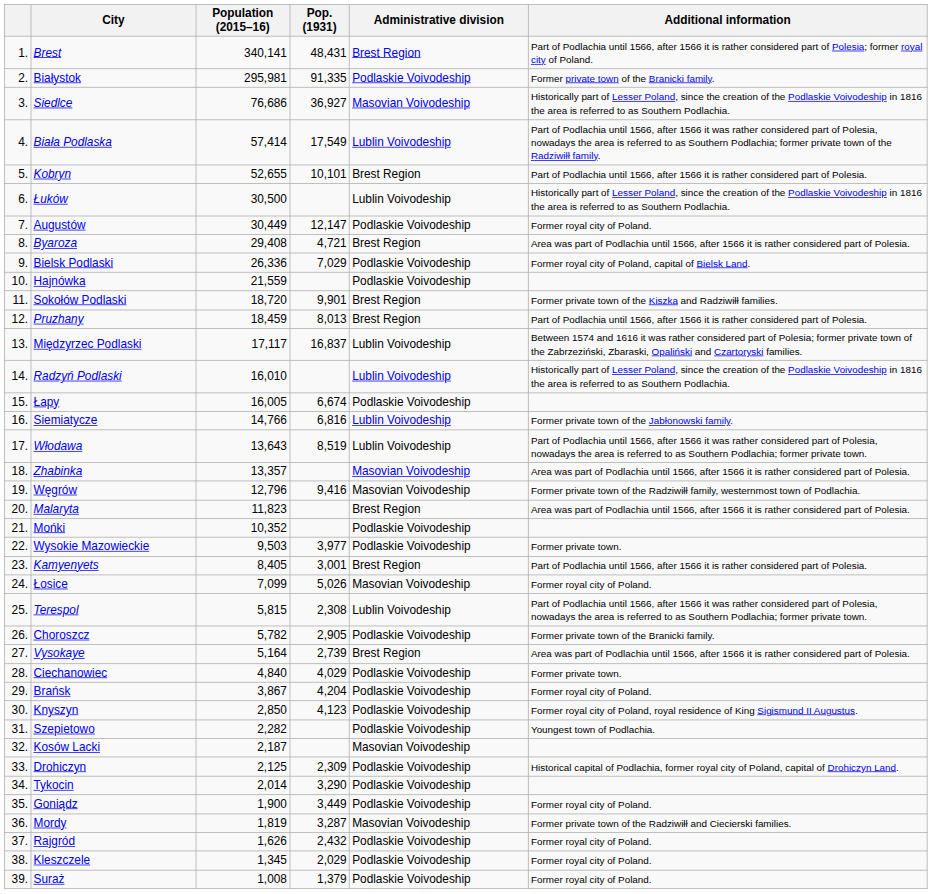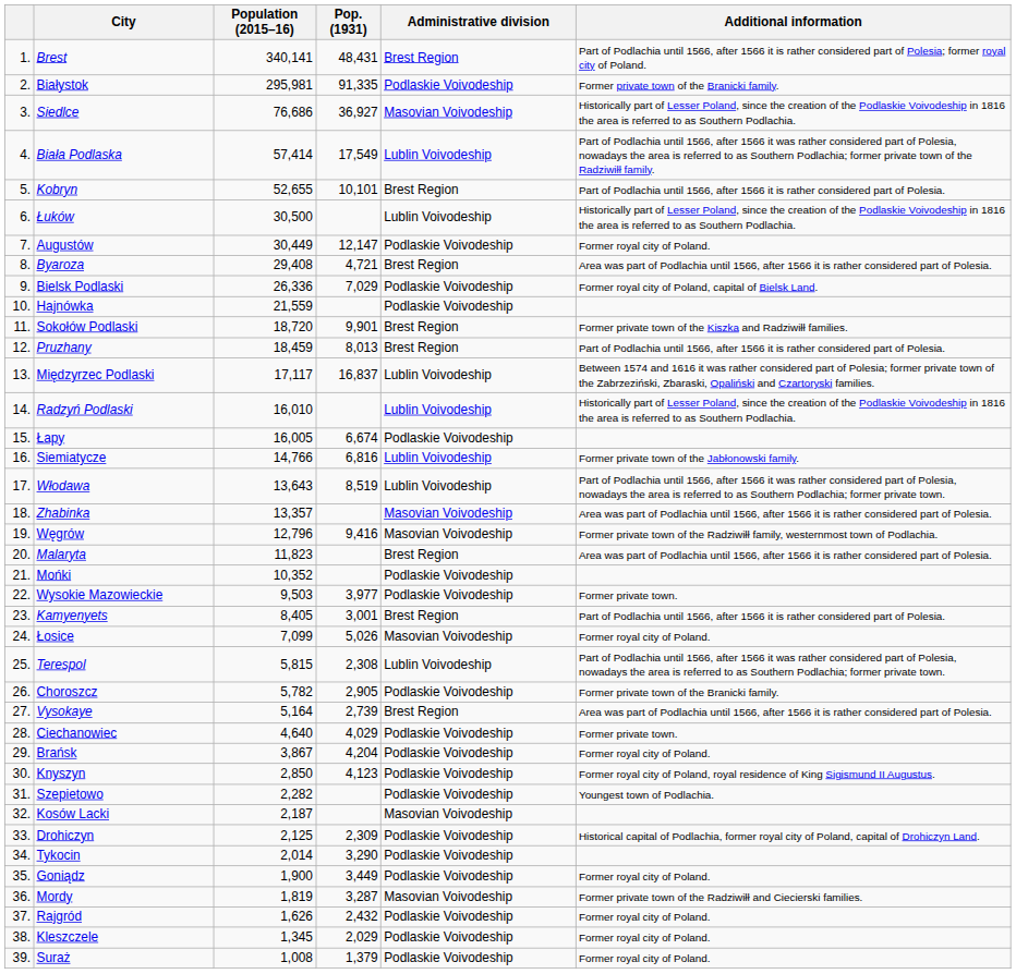Ciechanowiec | Population (2015–16): 4,840 -> 4,640
